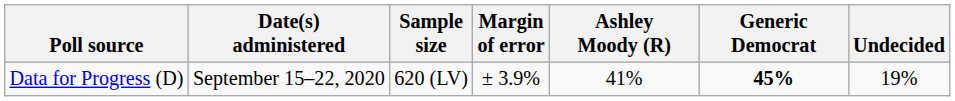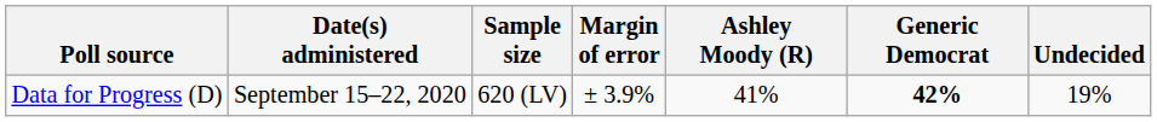Data for Progress (D) | Generic Democrat: 45% -> 42%
